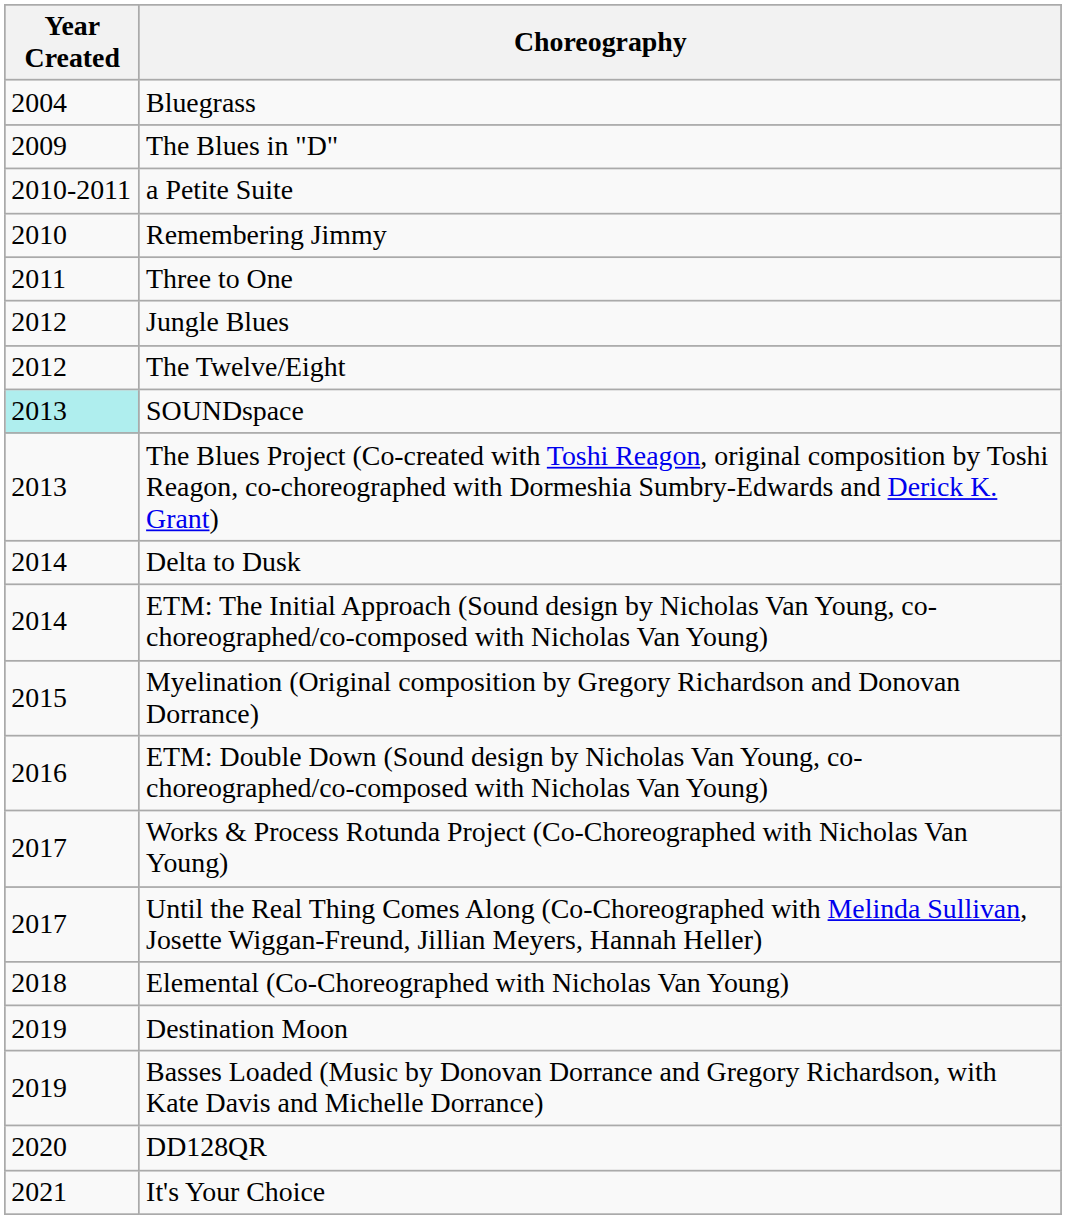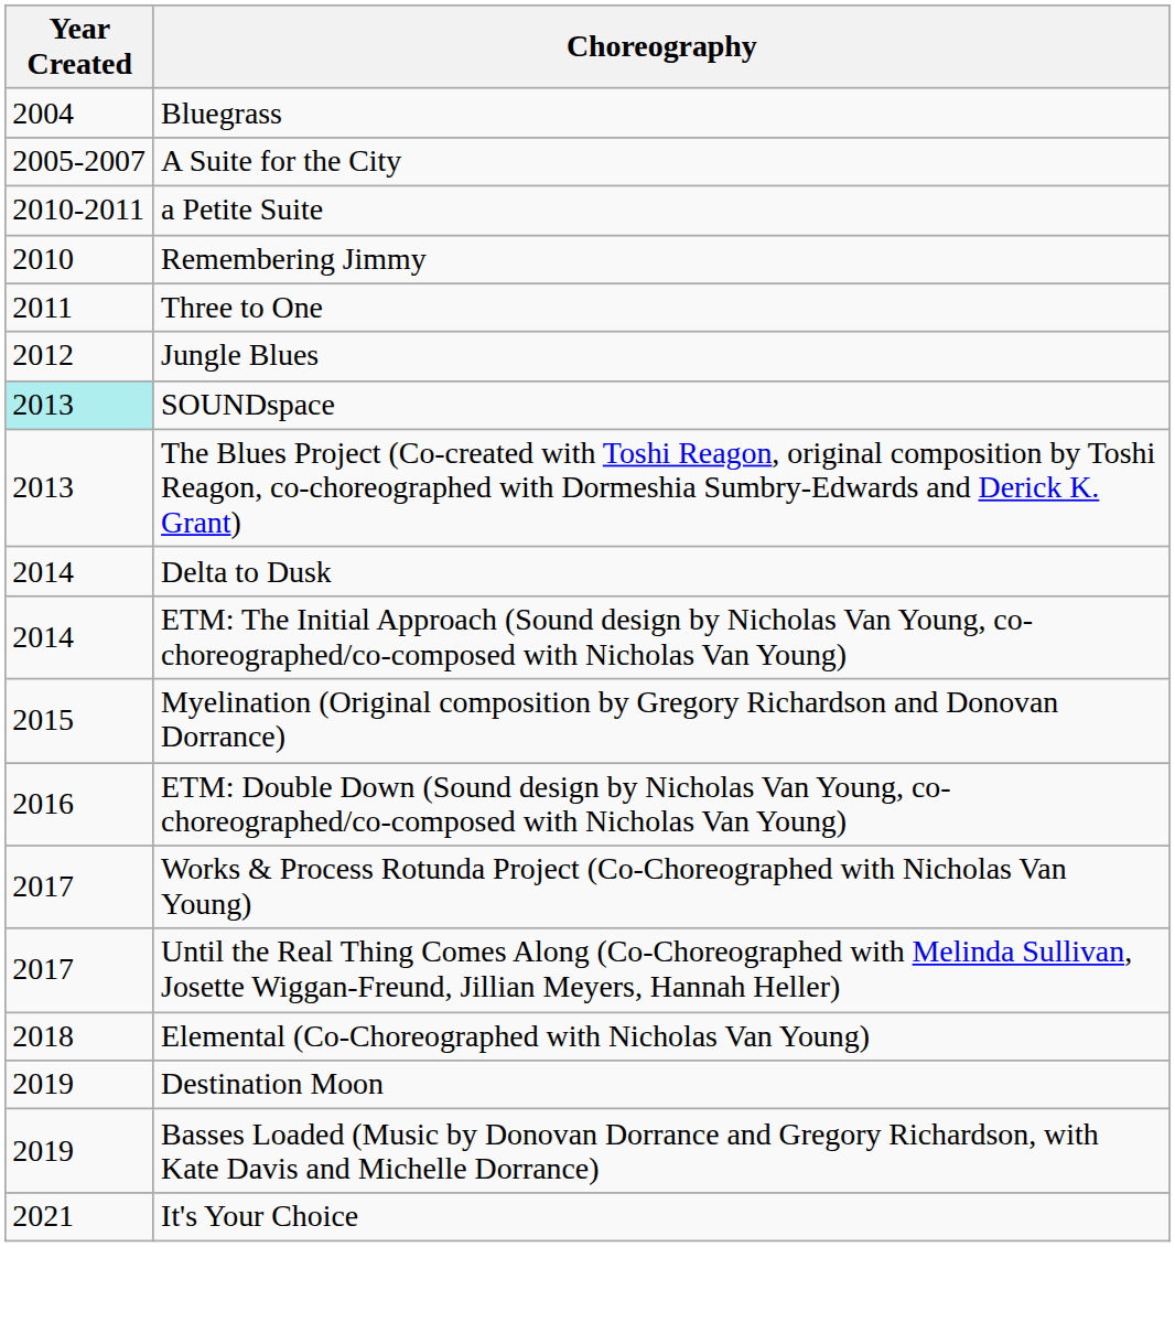+ row: 2005-2007 | A Suite for the City
- row: 2009 | The Blues in "D"
- row: 2012 | The Twelve/Eight
- row: 2020 | DD128QR
